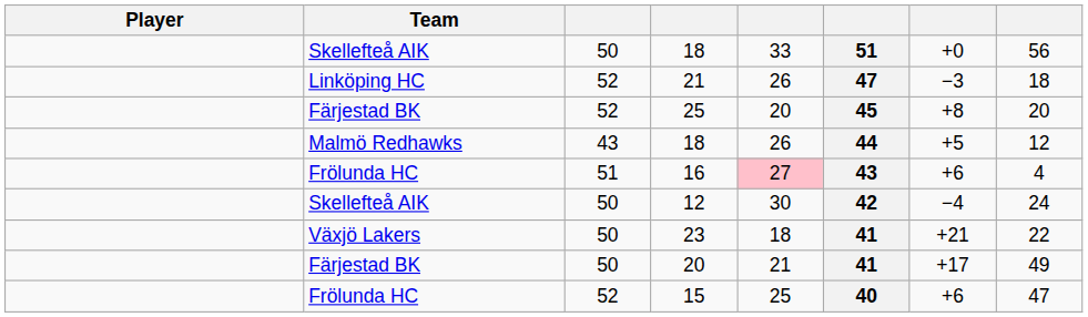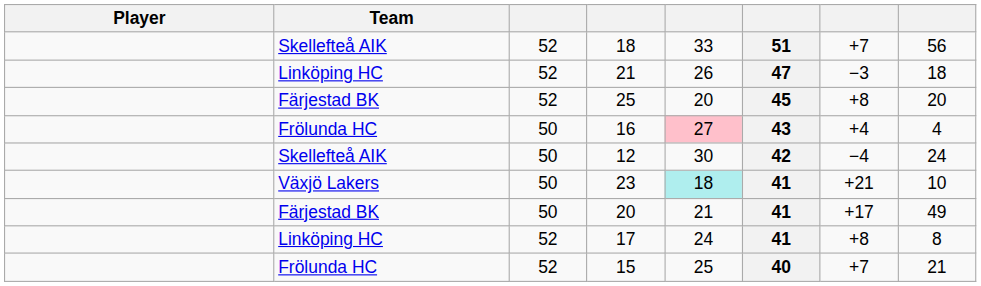Skellefteå AIK / 18 | column 3: 50 -> 52
Skellefteå AIK / 18 | column 7: +0 -> +7
- row: Malmö Redhawks | 43 | 18 | 26 | 44 | +5 | 12
16 | column 3: 51 -> 50
16 | column 7: +6 -> +4
23 | column 5: no background -> paleturquoise background
23 | column 8: 22 -> 10
+ row: Linköping HC | 52 | 17 | 24 | 41 | +8 | 8
15 | column 7: +6 -> +7
15 | column 8: 47 -> 21
